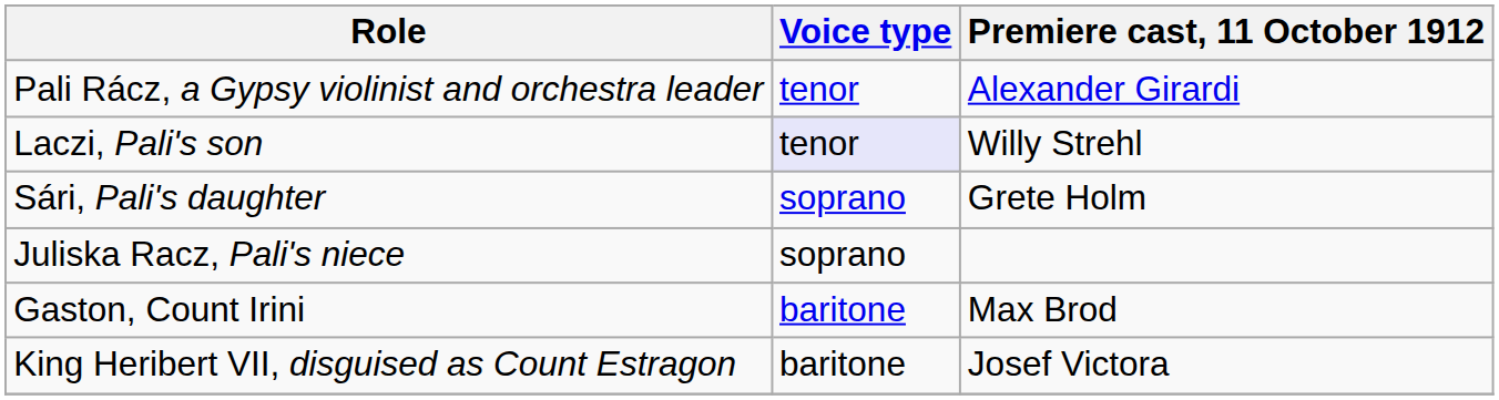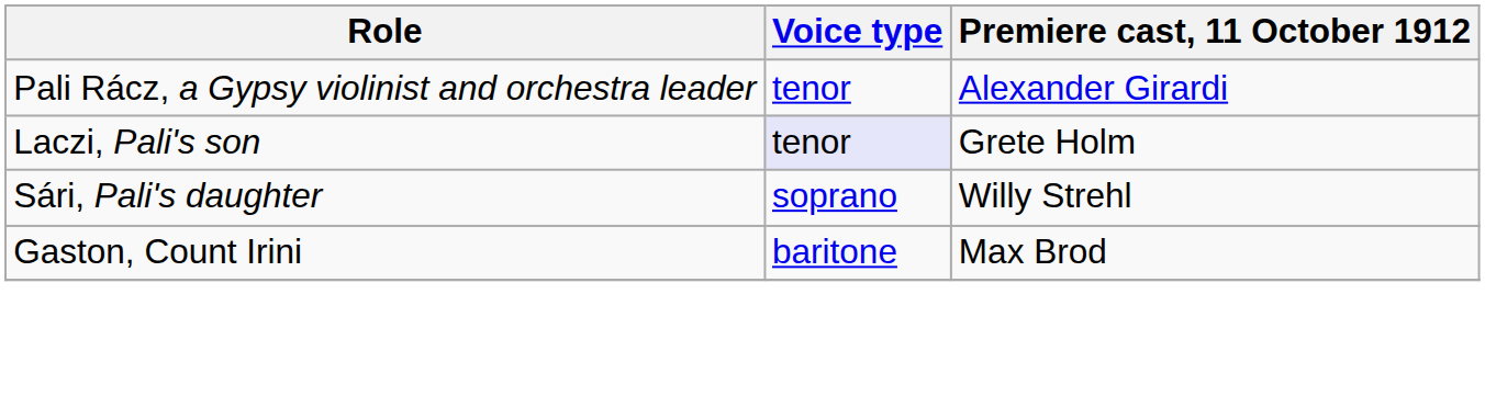Laczi, Pali's son | Premiere cast, 11 October 1912: Willy Strehl -> Grete Holm
Sári, Pali's daughter | Premiere cast, 11 October 1912: Grete Holm -> Willy Strehl
- row: Juliska Racz, Pali's niece | soprano
- row: King Heribert VII, disguised as Count Estragon | baritone | Josef Victora
